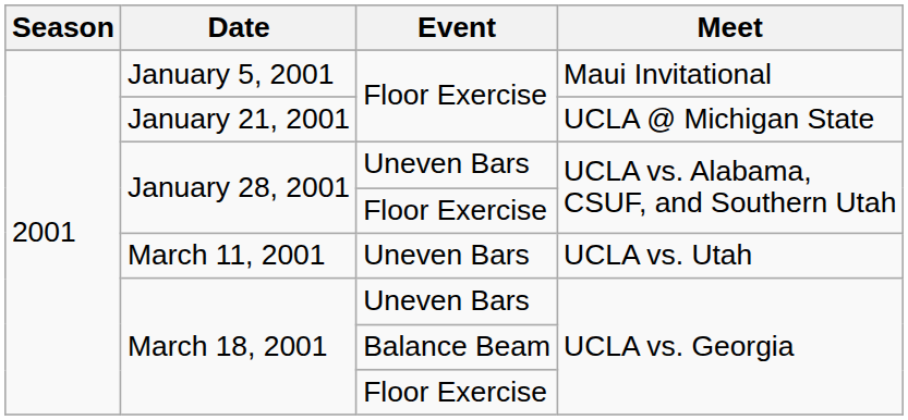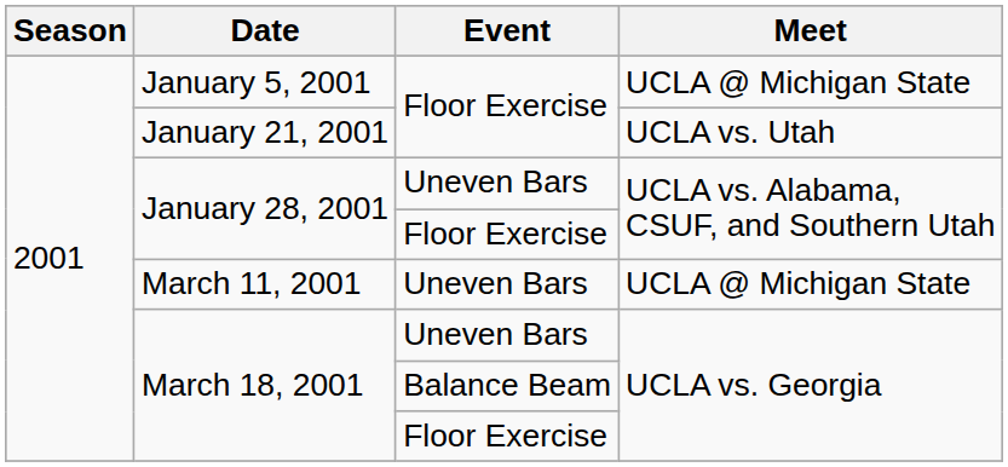January 5, 2001 | Meet: Maui Invitational -> UCLA @ Michigan State
January 21, 2001 | Meet: UCLA @ Michigan State -> UCLA vs. Utah
March 11, 2001 | Meet: UCLA vs. Utah -> UCLA @ Michigan State
